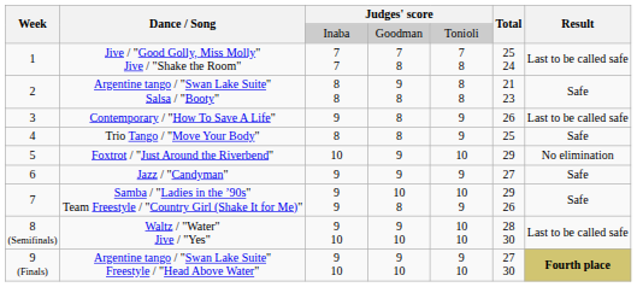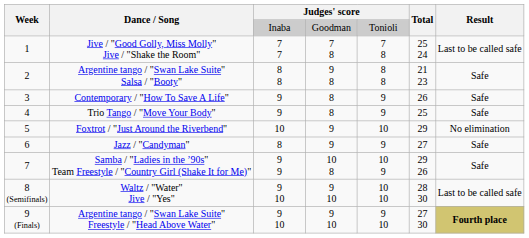Contemporary / "How To Save A Life" | Result: Last to be called safe -> Safe
Trio Tango / "Move Your Body" | column 3: 8 -> 9
Jazz / "Candyman" | column 3: 9 -> 8
